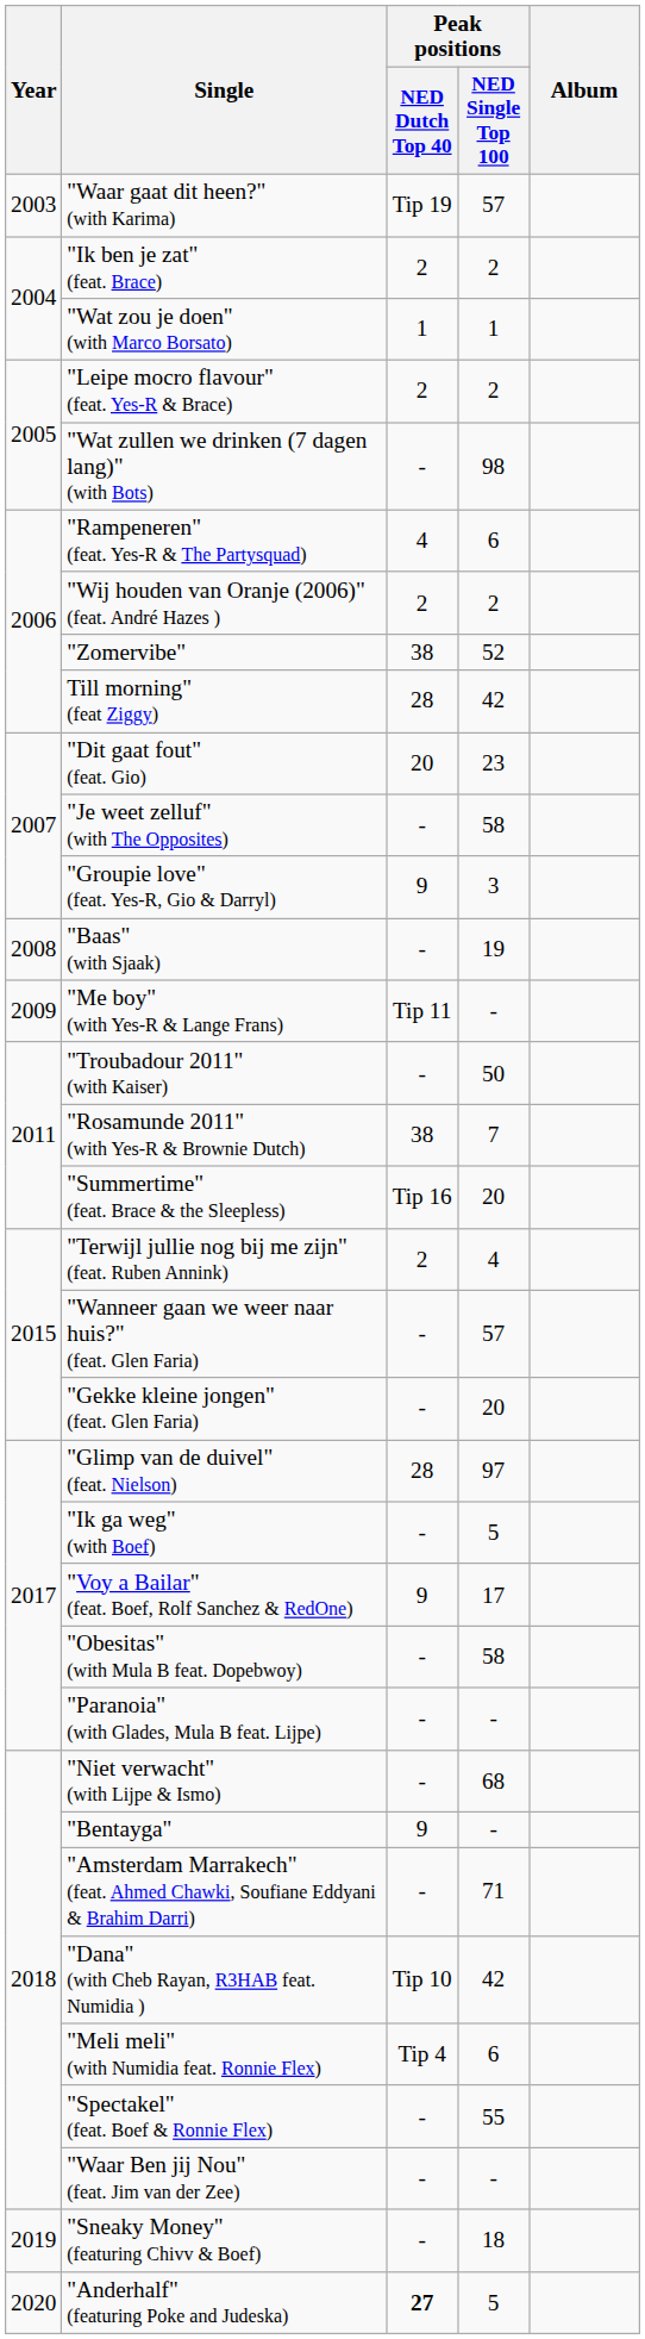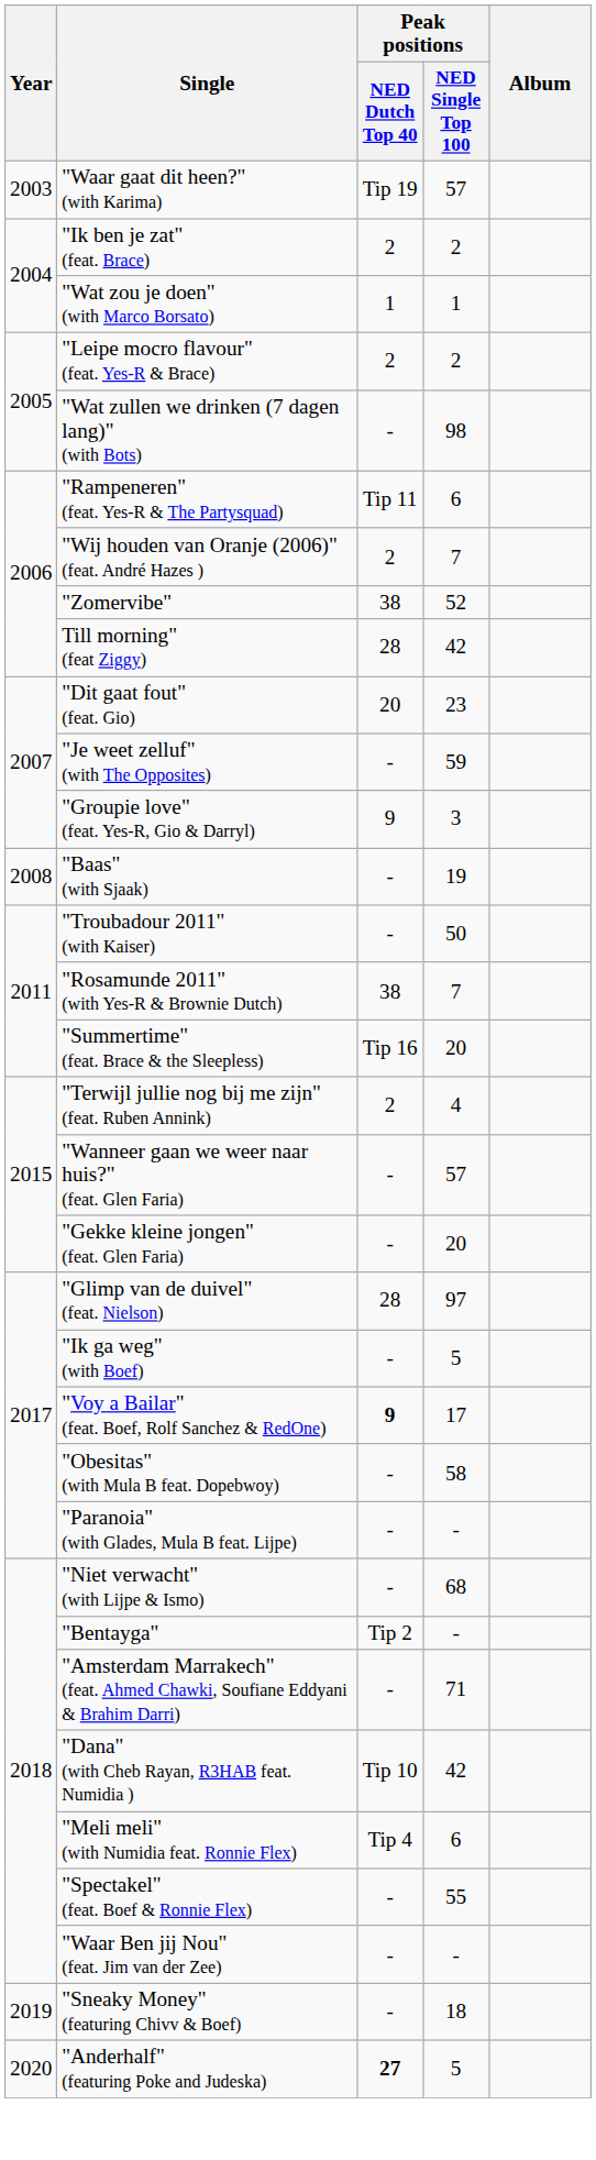"Rampeneren" (feat. Yes-R & The Partysquad) | Peak positions / NED Dutch Top 40: 4 -> Tip 11
"Wij houden van Oranje (2006)" (feat. André Hazes ) | Peak positions / NED Single Top 100: 2 -> 7
"Je weet zelluf" (with The Opposites) | Peak positions / NED Single Top 100: 58 -> 59
- row: 2009 | "Me boy" (with Yes-R & Lange Frans) | Tip 11 | -
"Voy a Bailar" (feat. Boef, Rolf Sanchez & RedOne) | Peak positions / NED Dutch Top 40: normal -> bold
"Bentayga" | Peak positions / NED Dutch Top 40: 9 -> Tip 2
